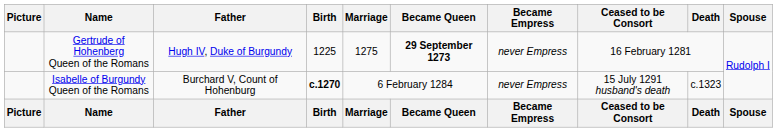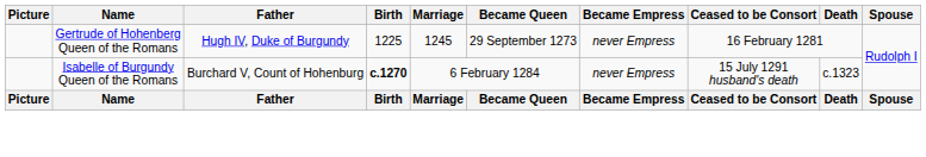Gertrude of Hohenberg Queen of the Romans | Marriage: 1275 -> 1245
Gertrude of Hohenberg Queen of the Romans | Became Queen: bold -> normal
